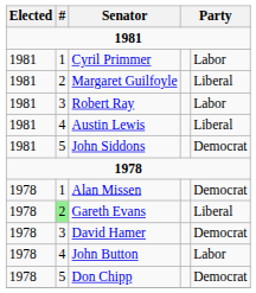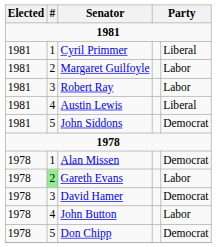Cyril Primmer | column 5: Labor -> Liberal
Margaret Guilfoyle | column 5: Liberal -> Labor
Gareth Evans | column 5: Liberal -> Labor
